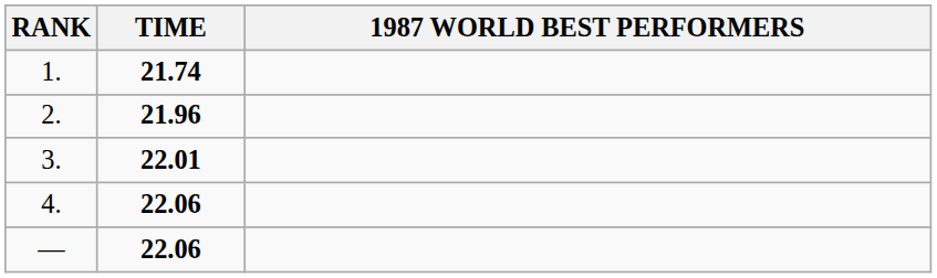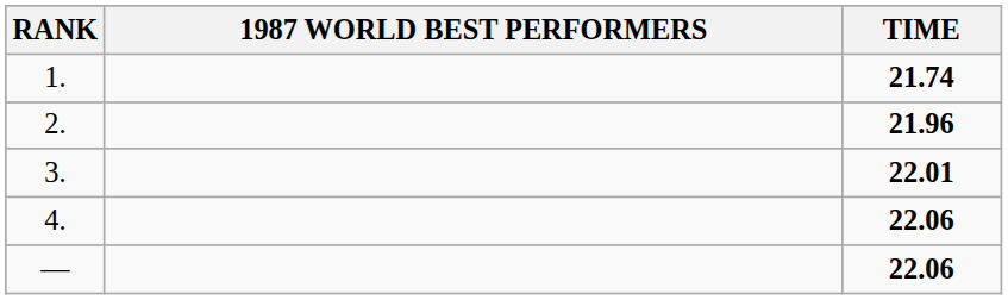columns swapped: 1987 WORLD BEST PERFORMERS <-> TIME
